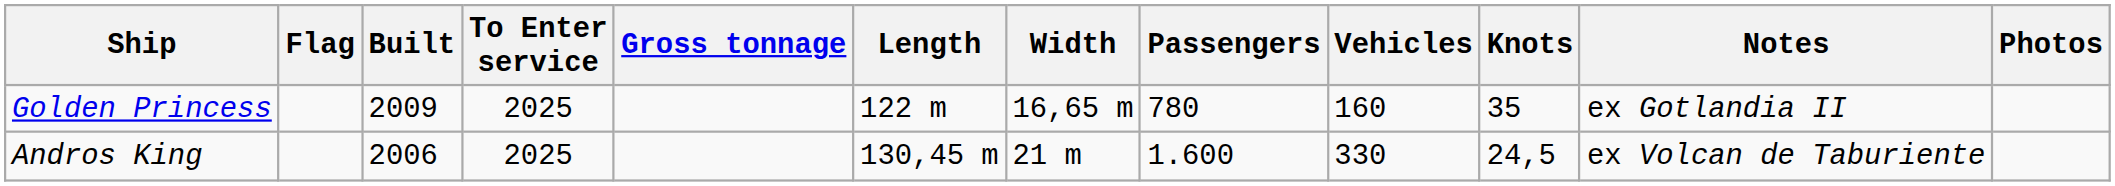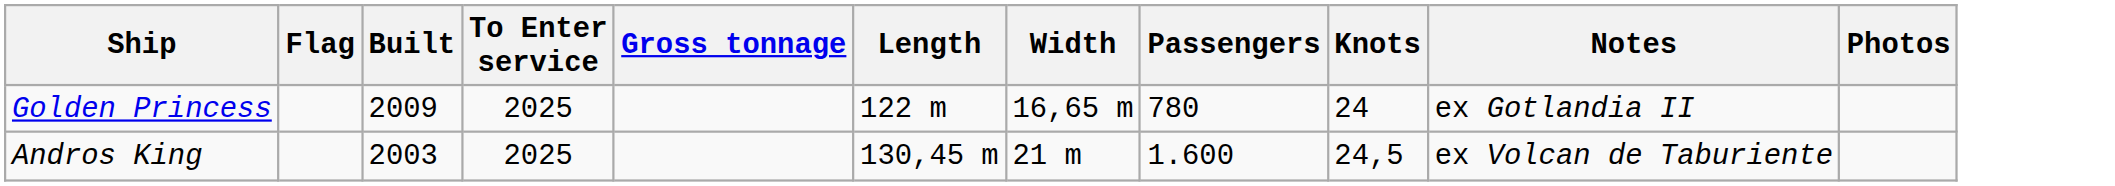- column: Vehicles | 160 | 330
Golden Princess | Knots: 35 -> 24
Andros King | Built: 2006 -> 2003
